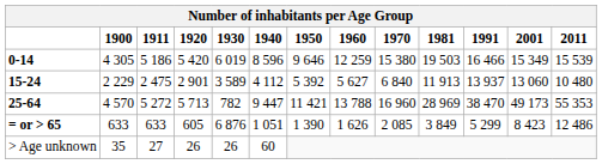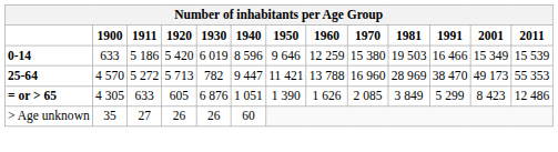0-14 | 1900: 4 305 -> 633
- row: 15-24 | 2 229 | 2 475 | 2 901 | 3 589 | 4 112 | 5 392 | 5 627 | 6 840 | 11 913 | 13 937 | 13 060 | 10 480
= or > 65 | 1900: 633 -> 4 305
